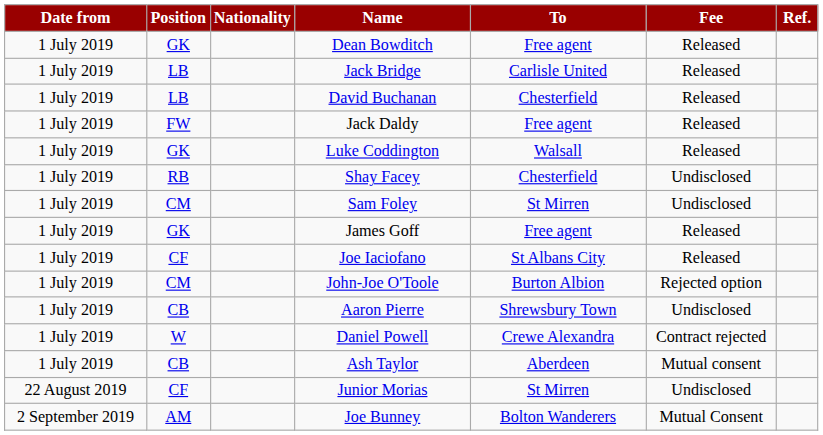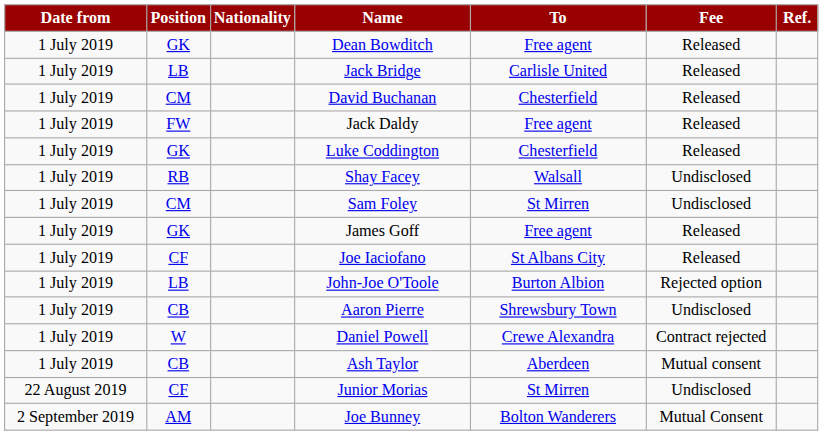David Buchanan | Position: LB -> CM
Luke Coddington | To: Walsall -> Chesterfield
Shay Facey | To: Chesterfield -> Walsall
John-Joe O'Toole | Position: CM -> LB
